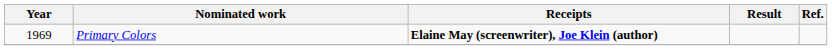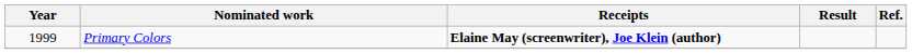Primary Colors | Year: 1969 -> 1999
